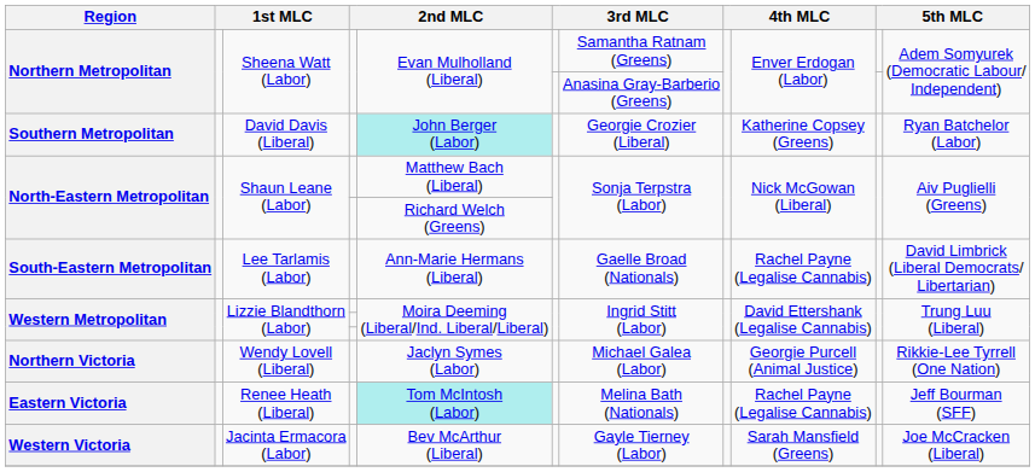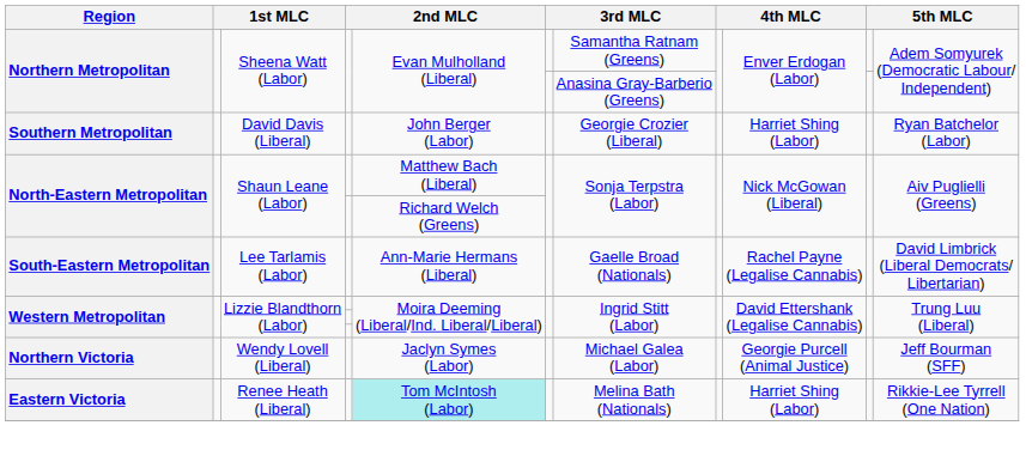Southern Metropolitan | column 5: paleturquoise background -> no background
Southern Metropolitan | column 9: Katherine Copsey (Greens) -> Harriet Shing (Labor)
Northern Victoria | column 11: Rikkie-Lee Tyrrell (One Nation) -> Jeff Bourman (SFF)
Eastern Victoria | column 9: Rachel Payne (Legalise Cannabis) -> Harriet Shing (Labor)
Eastern Victoria | column 11: Jeff Bourman (SFF) -> Rikkie-Lee Tyrrell (One Nation)
- row: Western Victoria | Jacinta Ermacora (Labor) | Bev McArthur (Liberal) | Gayle Tierney (Labor) | Sarah Mansfield (Greens) | Joe McCracken (Liberal)
